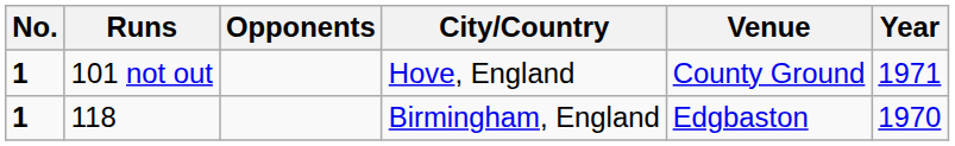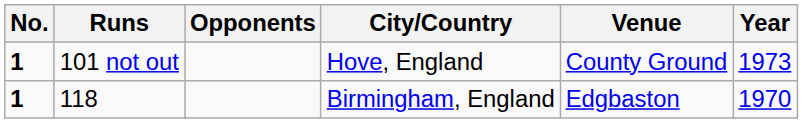101 not out | Year: 1971 -> 1973
